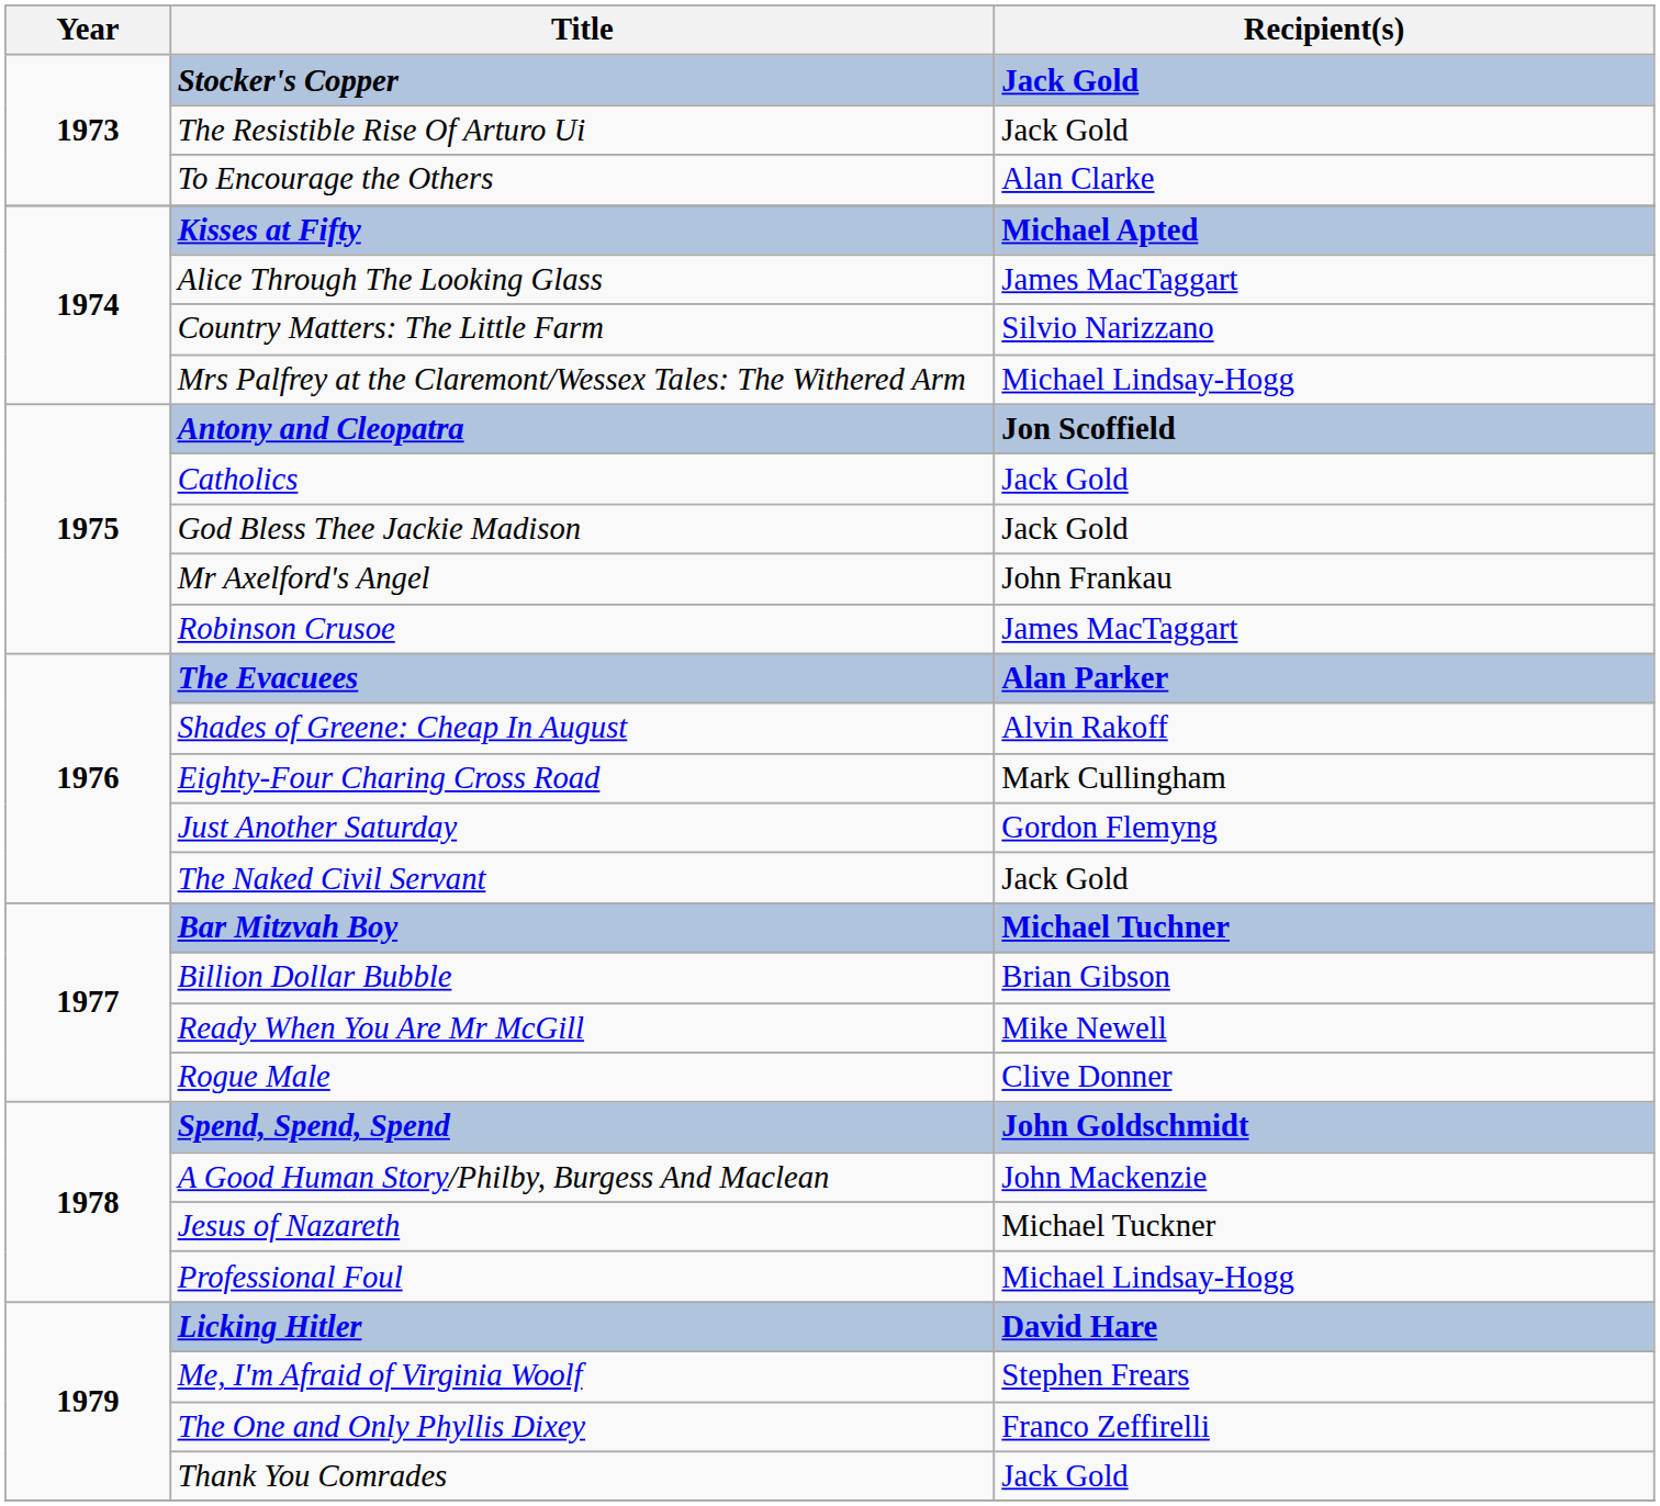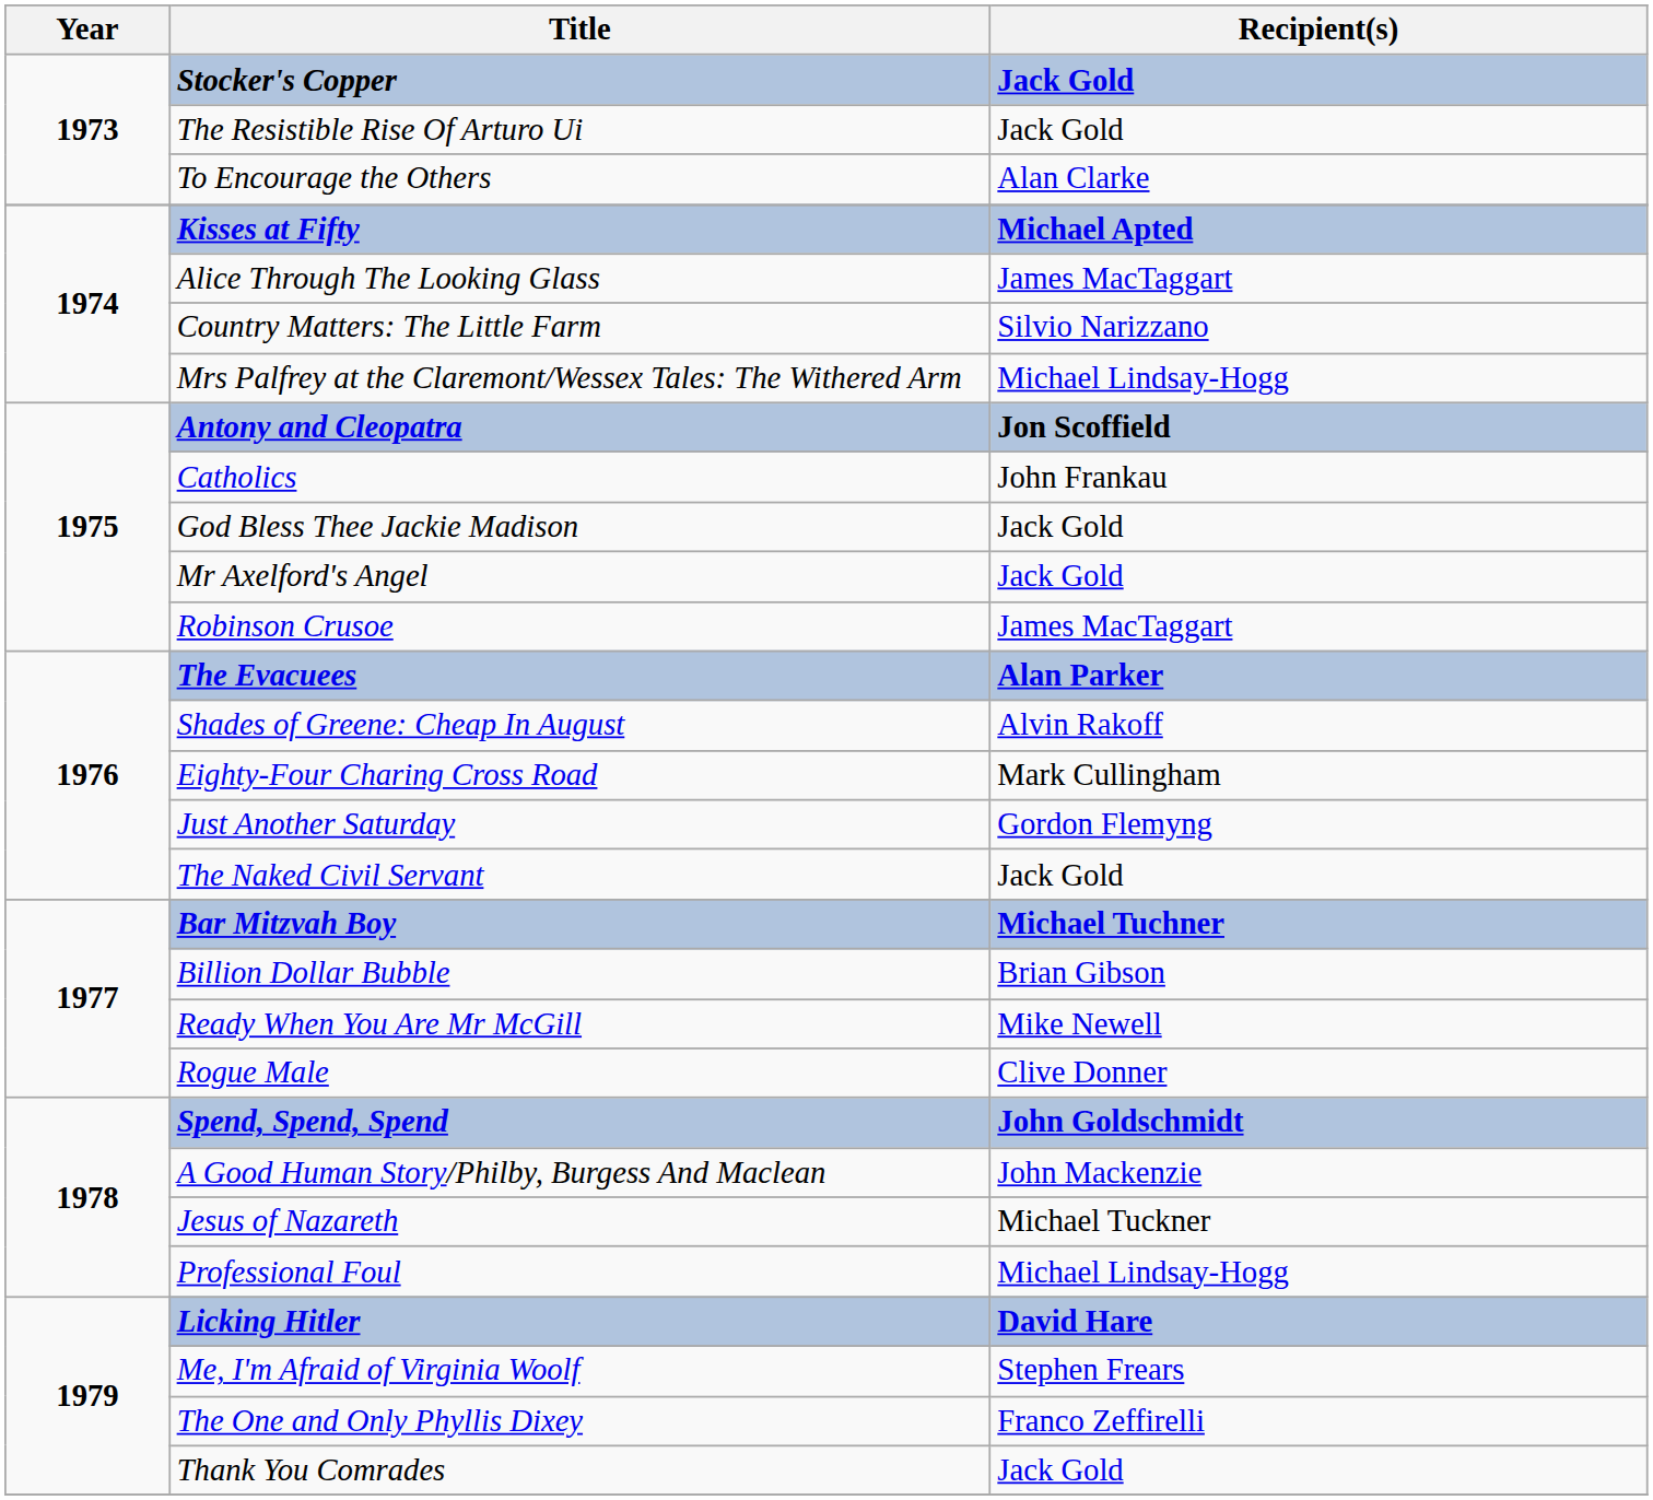Catholics | Recipient(s): Jack Gold -> John Frankau
Mr Axelford's Angel | Recipient(s): John Frankau -> Jack Gold
